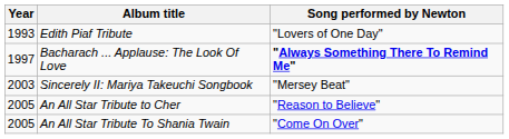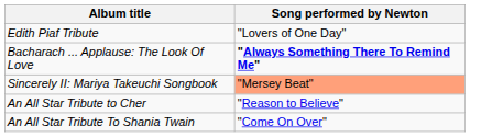- column: Year | 1993 | 1997 | 2003 | 2005 | 2005
Sincerely II: Mariya Takeuchi Songbook | Song performed by Newton: no background -> lightsalmon background
